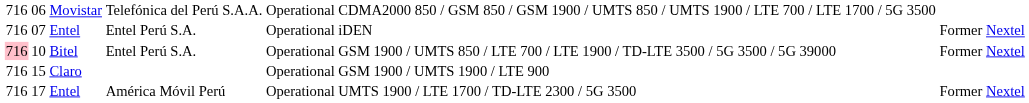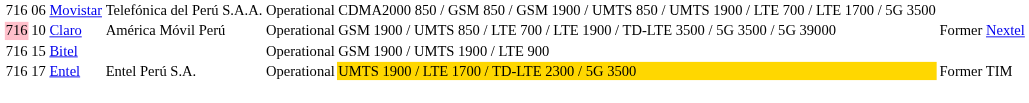- row: 716 | 07 | Entel | Entel Perú S.A. | Operational | iDEN | Former Nextel
10 | column 3: Bitel -> Claro
10 | column 4: Entel Perú S.A. -> América Móvil Perú
15 | column 3: Claro -> Bitel
17 | column 4: América Móvil Perú -> Entel Perú S.A.
17 | column 6: no background -> gold background
17 | column 7: Former Nextel -> Former TIM
